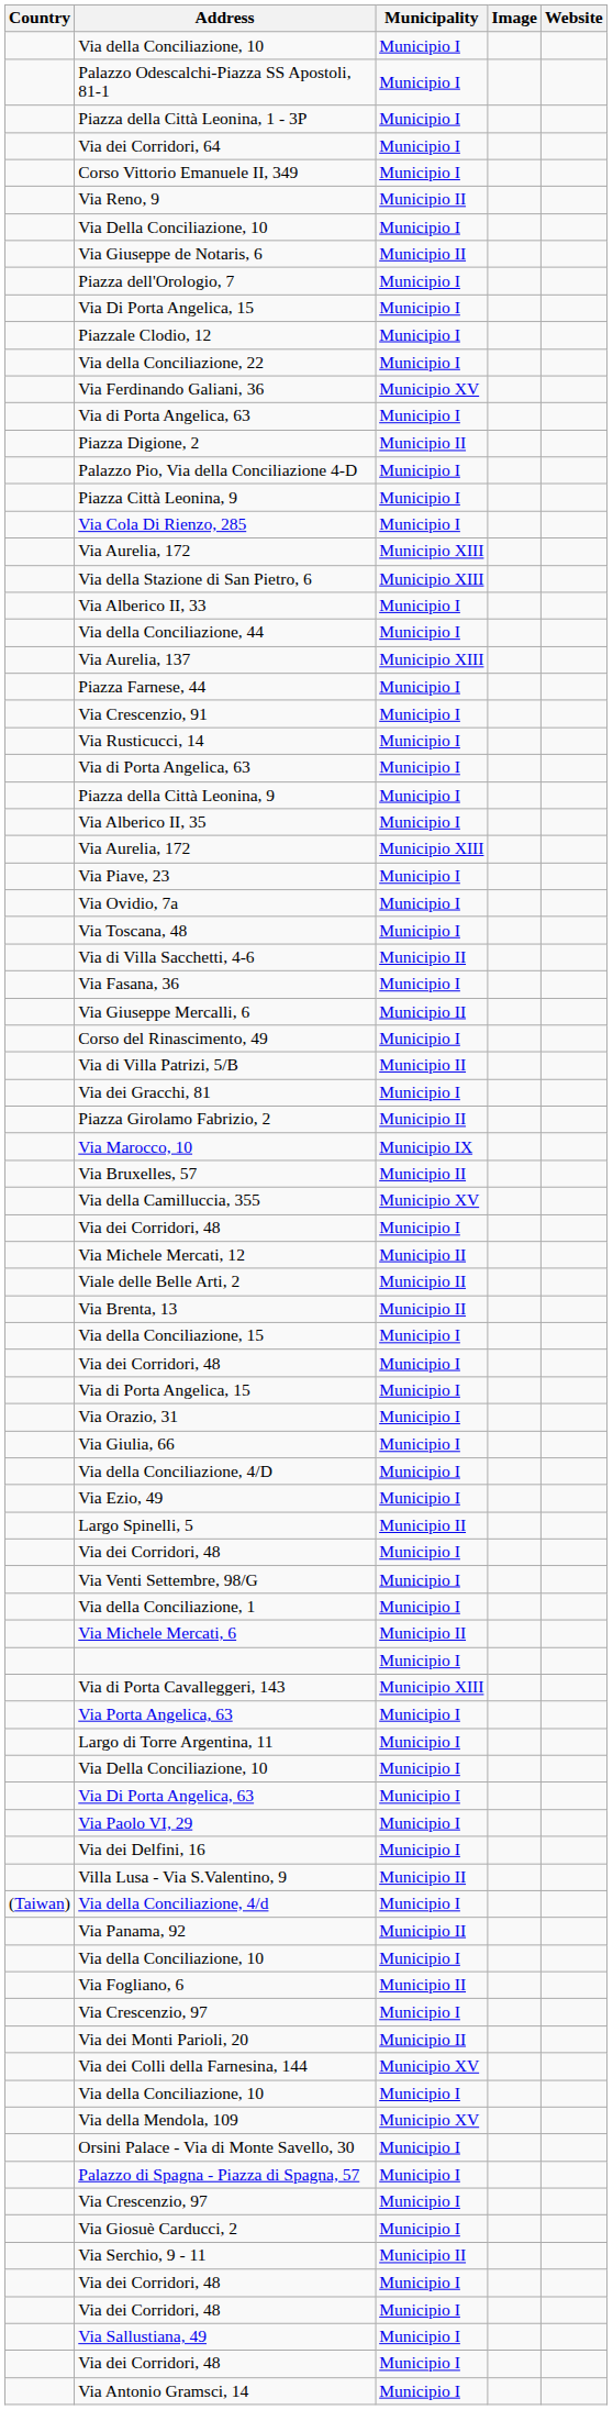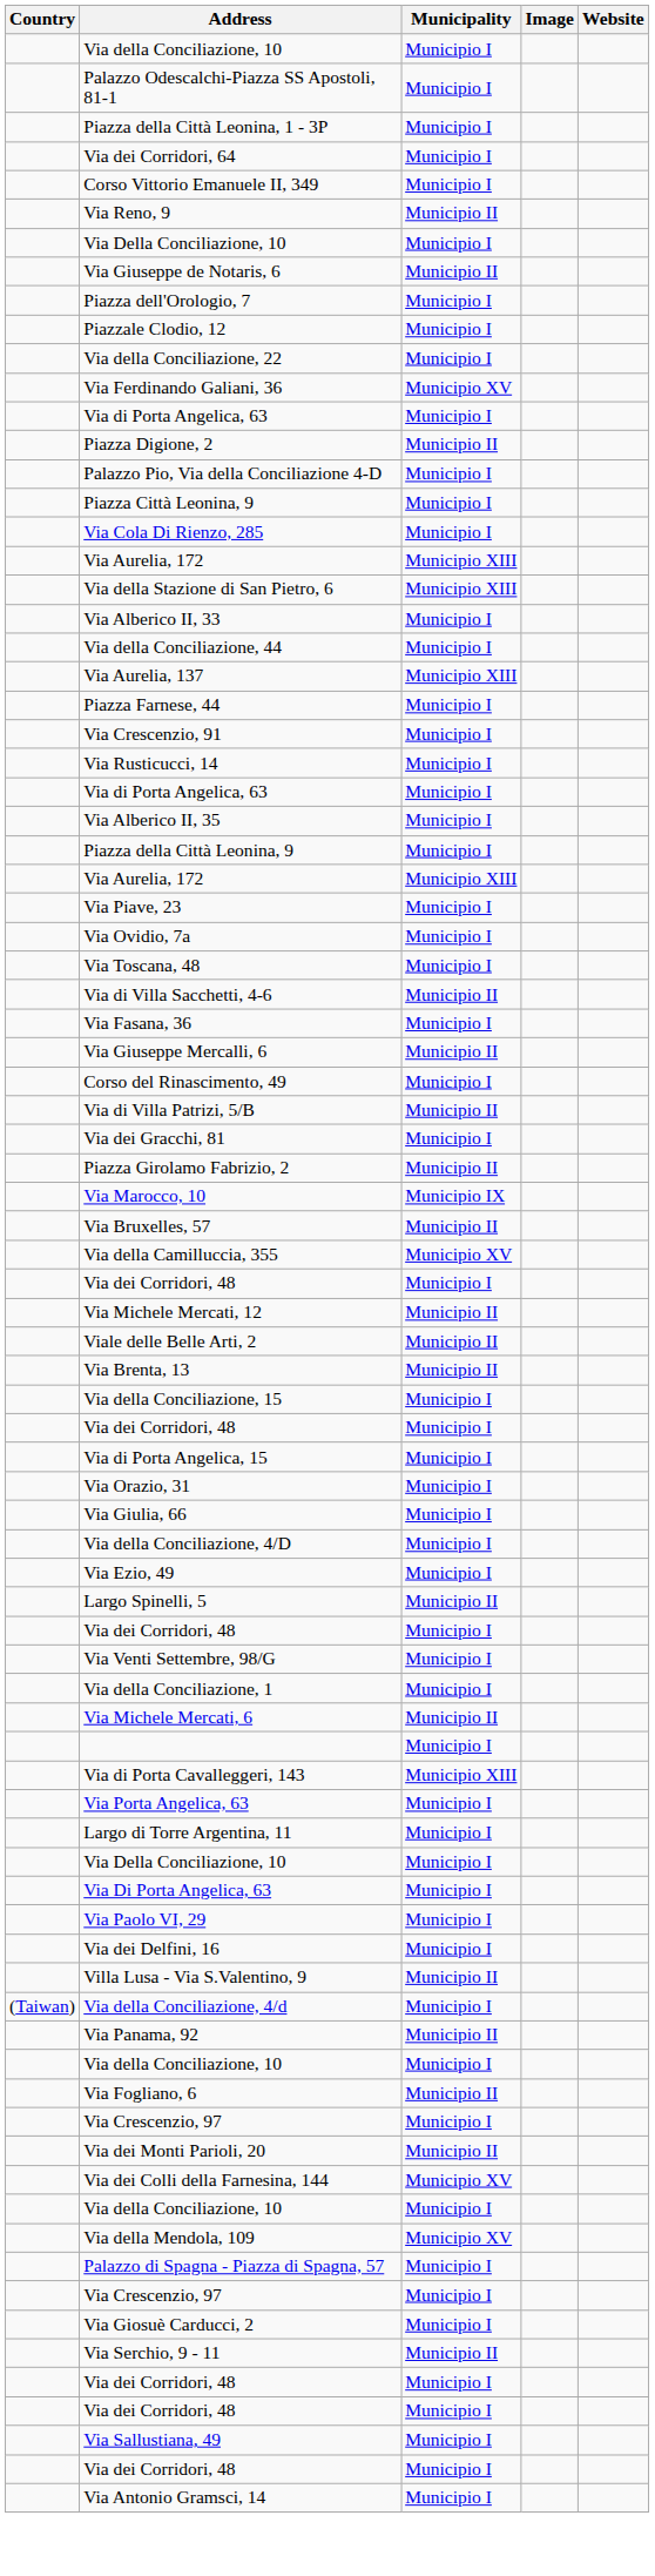- row: Via Di Porta Angelica, 15 | Municipio I
rows swapped: Piazza della Città Leonina, 9 <-> Via Alberico II, 35
- row: Orsini Palace - Via di Monte Savello, 30 | Municipio I
